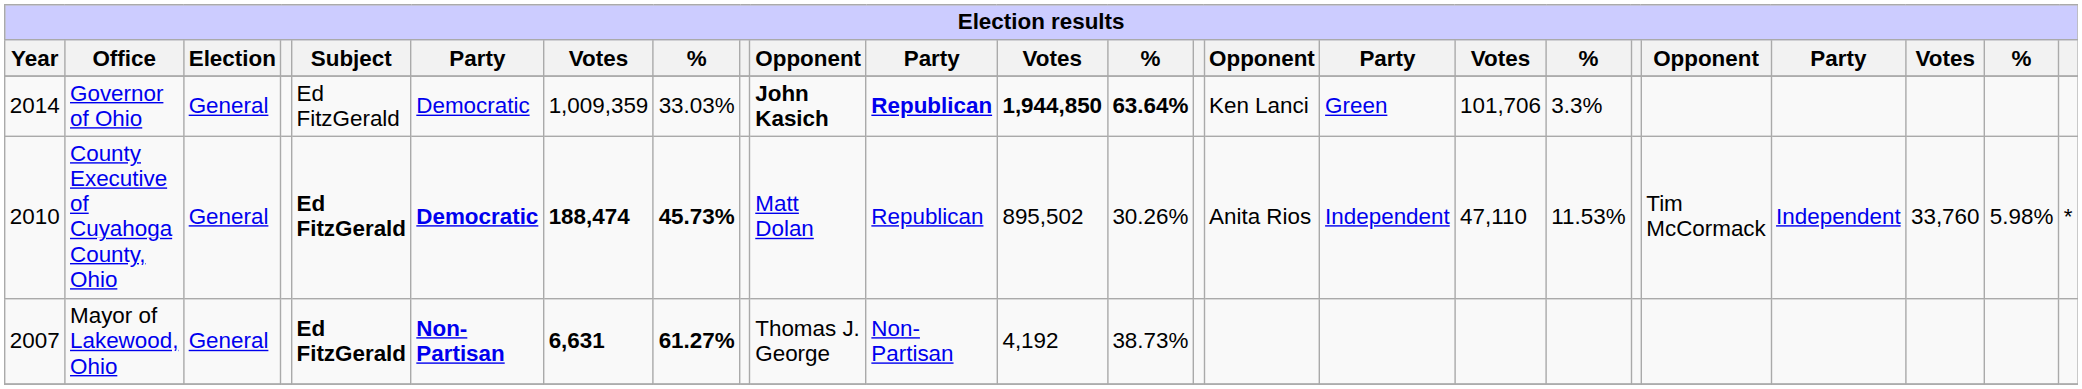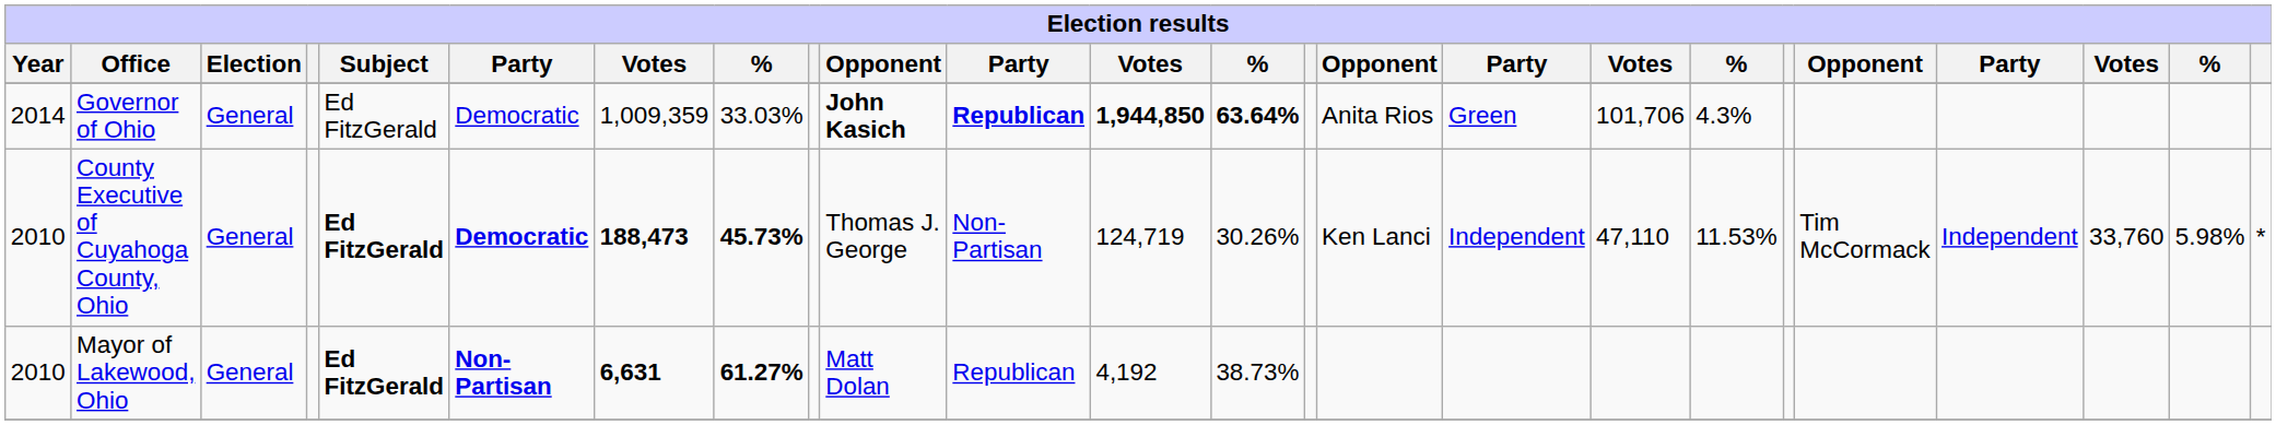Governor of Ohio | column 15: Ken Lanci -> Anita Rios
Governor of Ohio | column 18: 3.3% -> 4.3%
County Executive of Cuyahoga County, Ohio | column 7: 188,474 -> 188,473
County Executive of Cuyahoga County, Ohio | column 10: Matt Dolan -> Thomas J. George
County Executive of Cuyahoga County, Ohio | column 11: Republican -> Non-Partisan
County Executive of Cuyahoga County, Ohio | column 12: 895,502 -> 124,719
County Executive of Cuyahoga County, Ohio | column 15: Anita Rios -> Ken Lanci
Mayor of Lakewood, Ohio | Year: 2007 -> 2010
Mayor of Lakewood, Ohio | column 10: Thomas J. George -> Matt Dolan
Mayor of Lakewood, Ohio | column 11: Non-Partisan -> Republican
